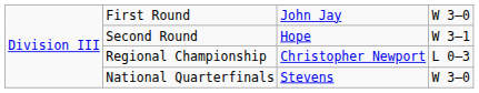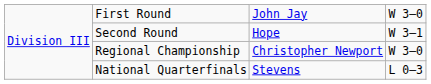Regional Championship | column 4: L 0–3 -> W 3–0
National Quarterfinals | column 4: W 3–0 -> L 0–3
